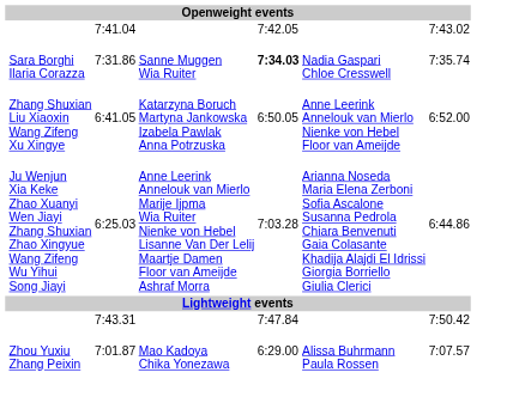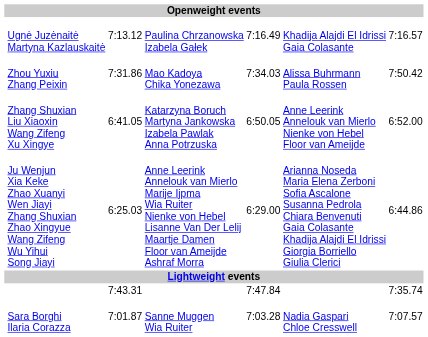- row: 7:41.04 | 7:42.05 | 7:43.02
+ row: Ugnė Juzėnaitė Martyna Kazlauskaitė | 7:13.12 | Paulina Chrzanowska Izabela Gałek | 7:16.49 | Khadija Alajdi El Idrissi Gaia Colasante | 7:16.57
7:31.86 | column 2: Sara Borghi Ilaria Corazza -> Zhou Yuxiu Zhang Peixin
7:31.86 | column 4: Sanne Muggen Wia Ruiter -> Mao Kadoya Chika Yonezawa
7:31.86 | column 5: bold -> normal
7:31.86 | column 6: Nadia Gaspari Chloe Cresswell -> Alissa Buhrmann Paula Rossen
7:31.86 | column 7: 7:35.74 -> 7:50.42
6:25.03 | column 5: 7:03.28 -> 6:29.00
7:43.31 | column 7: 7:50.42 -> 7:35.74
7:01.87 | column 2: Zhou Yuxiu Zhang Peixin -> Sara Borghi Ilaria Corazza
7:01.87 | column 4: Mao Kadoya Chika Yonezawa -> Sanne Muggen Wia Ruiter
7:01.87 | column 5: 6:29.00 -> 7:03.28
7:01.87 | column 6: Alissa Buhrmann Paula Rossen -> Nadia Gaspari Chloe Cresswell
